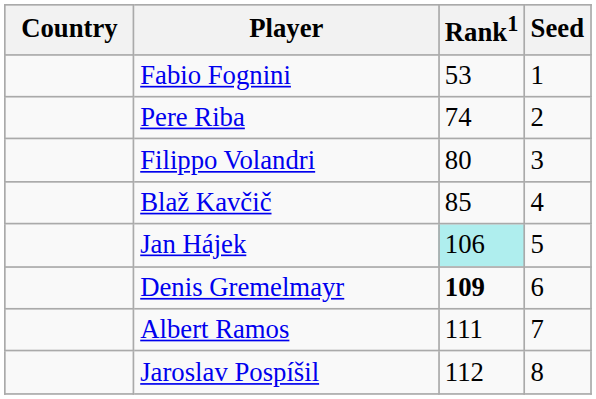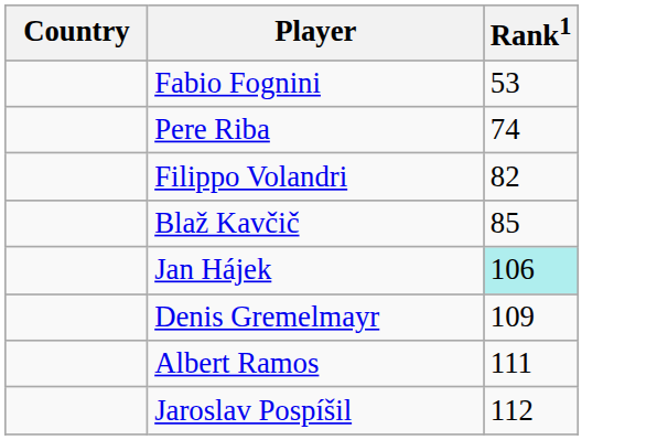- column: Seed | 1 | 2 | 3 | 4 | 5 | 6 | 7 | 8
Filippo Volandri | Rank1: 80 -> 82
Denis Gremelmayr | Rank1: bold -> normal
